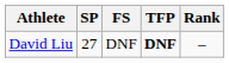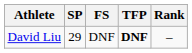David Liu | SP: 27 -> 29
